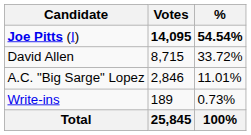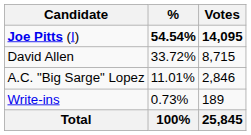columns swapped: Votes <-> %
